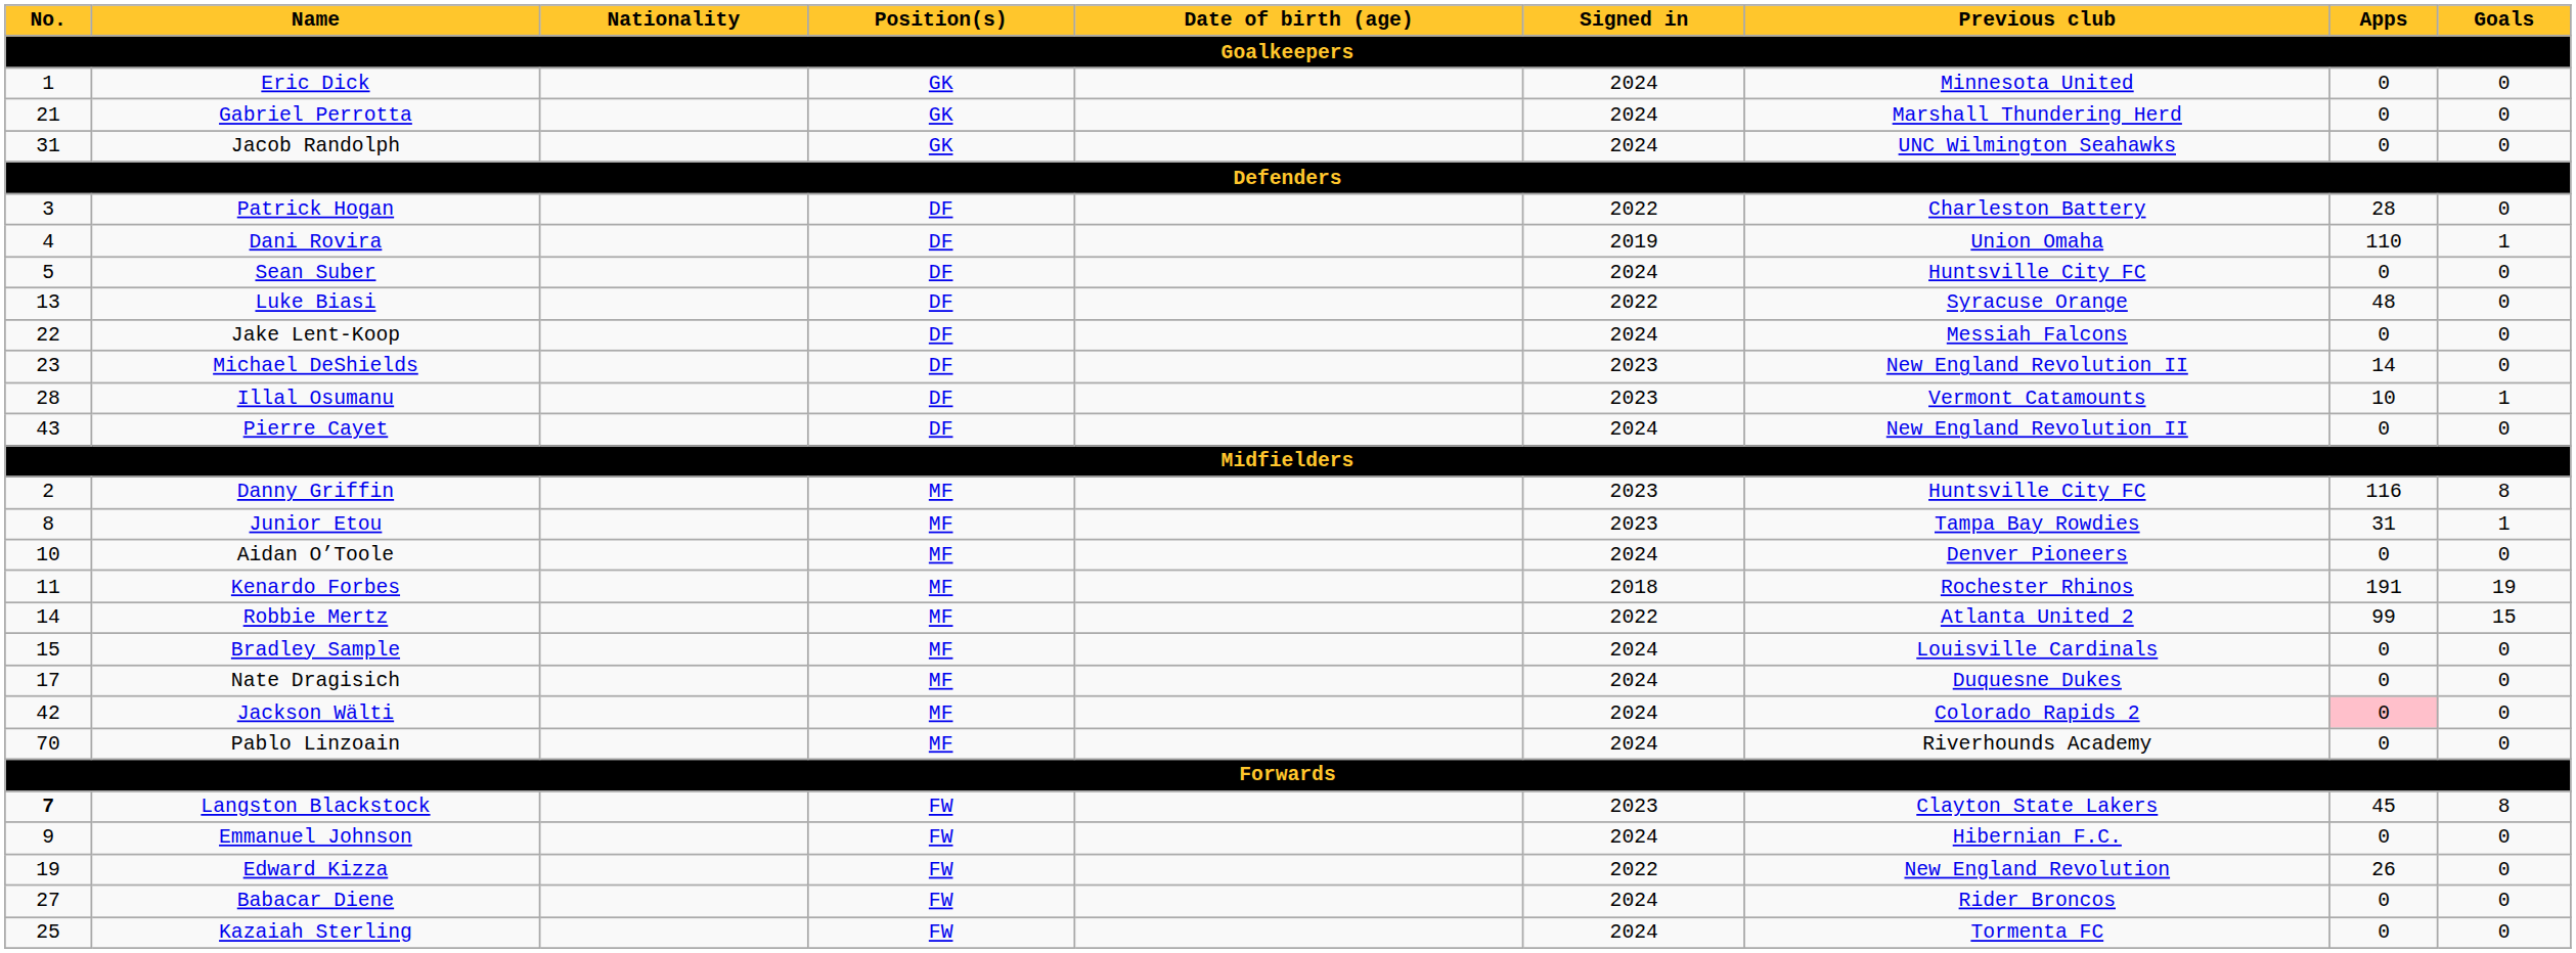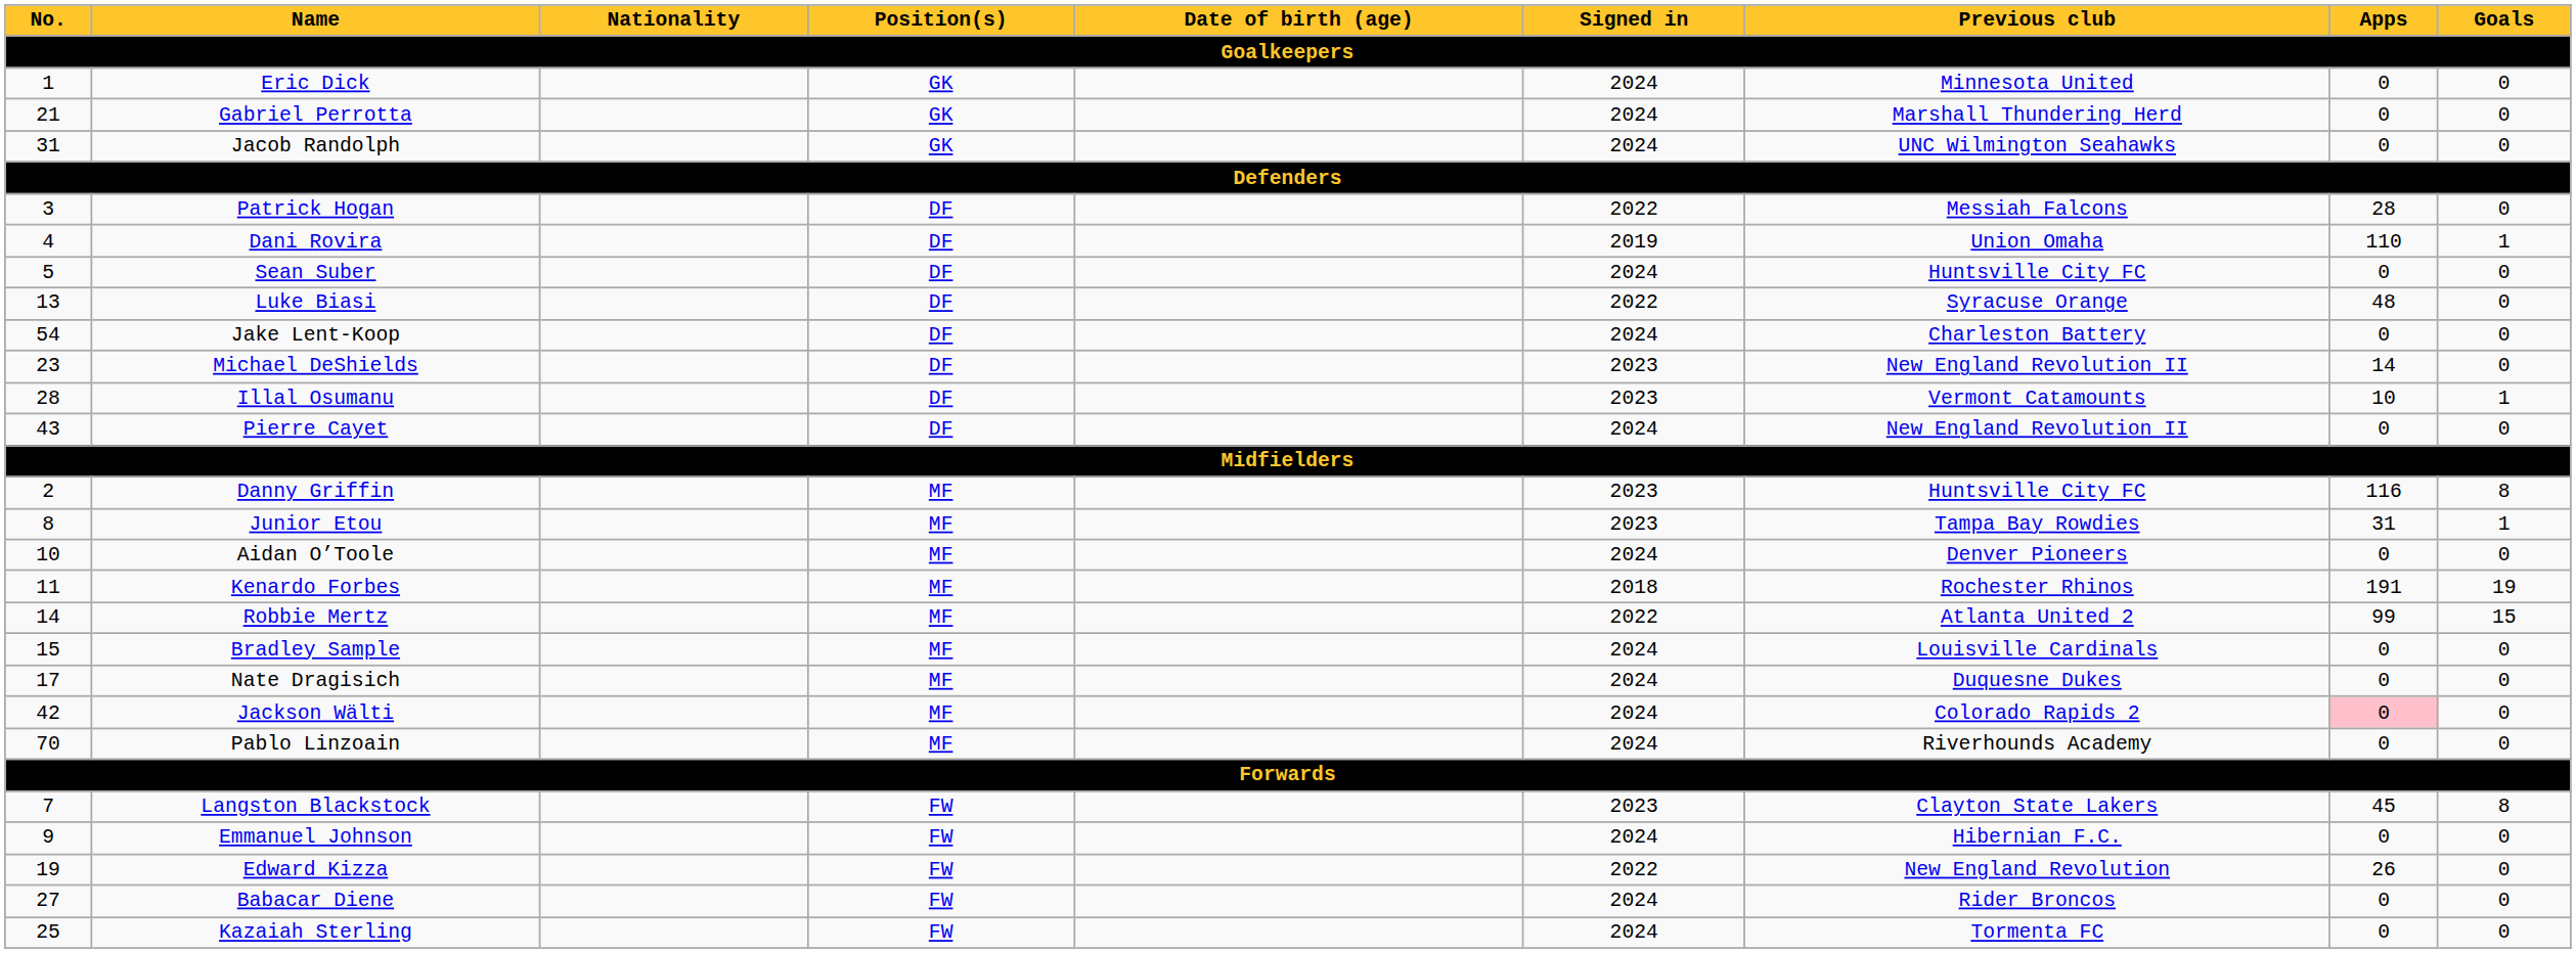Patrick Hogan | Previous club: Charleston Battery -> Messiah Falcons
Jake Lent-Koop | No.: 22 -> 54
Jake Lent-Koop | Previous club: Messiah Falcons -> Charleston Battery
Langston Blackstock | No.: bold -> normal
